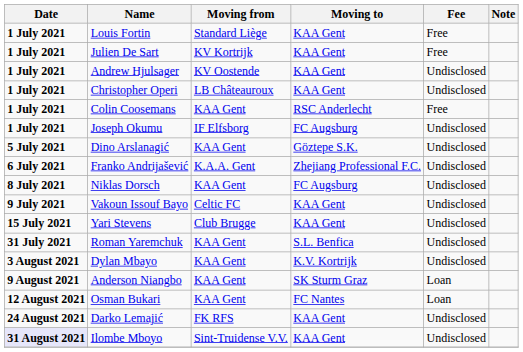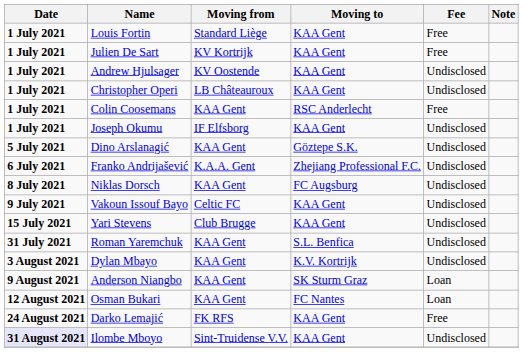Joseph Okumu | Moving to: FC Augsburg -> KAA Gent
Darko Lemajić | Fee: Undisclosed -> Free
